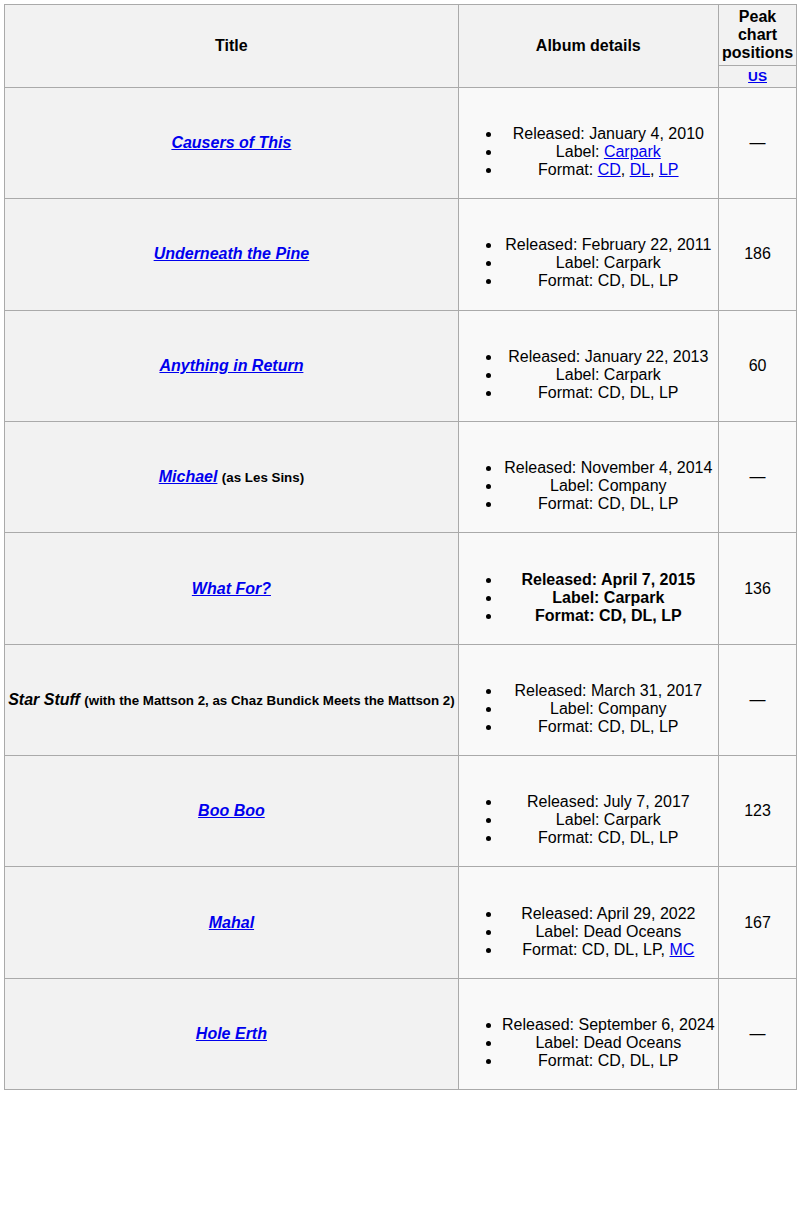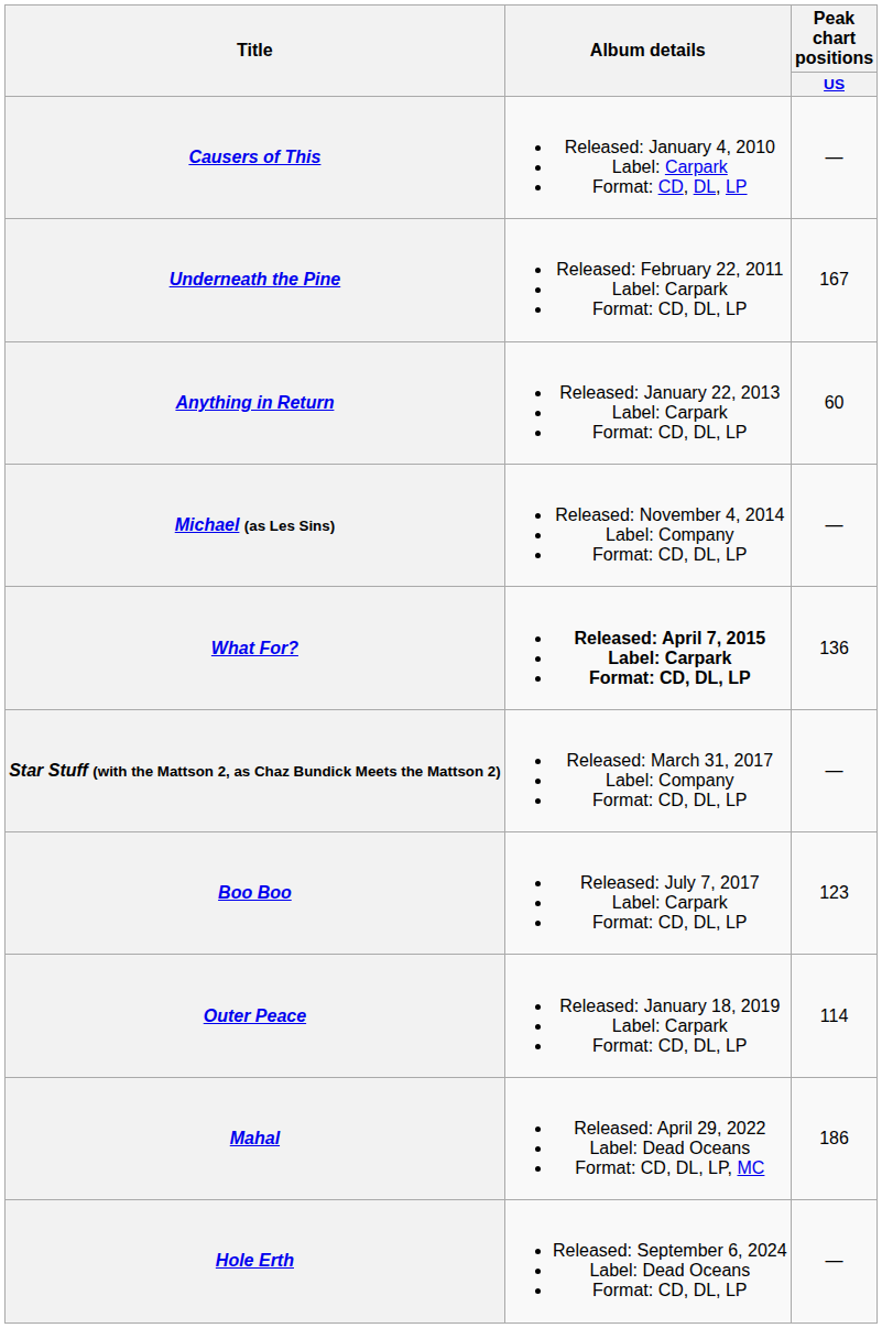Underneath the Pine | Peak chart positions / US: 186 -> 167
+ row: Outer Peace | Released: January 18, 2019 Label: Carpark Format: CD, DL, LP | 114
Mahal | Peak chart positions / US: 167 -> 186
